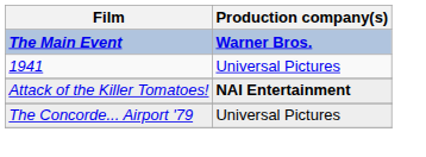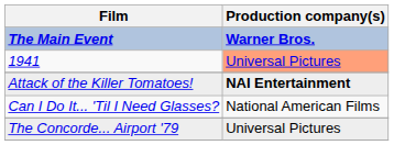1941 | Production company(s): no background -> lightsalmon background
+ row: Can I Do It... 'Til I Need Glasses? | National American Films
